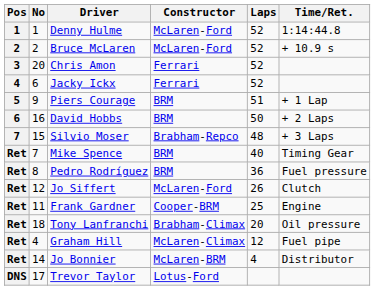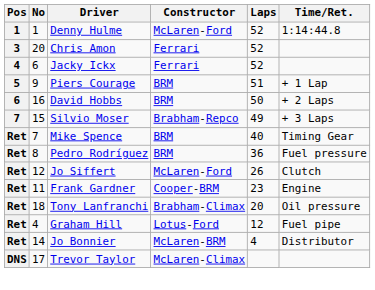- row: 2 | 2 | Bruce McLaren | McLaren-Ford | 52 | + 10.9 s
Silvio Moser | Laps: 48 -> 49
Frank Gardner | Laps: 25 -> 23
Graham Hill | Constructor: McLaren-Climax -> Lotus-Ford
Trevor Taylor | Constructor: Lotus-Ford -> McLaren-Climax
